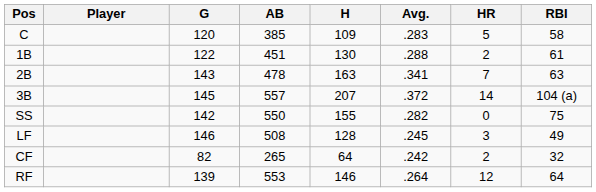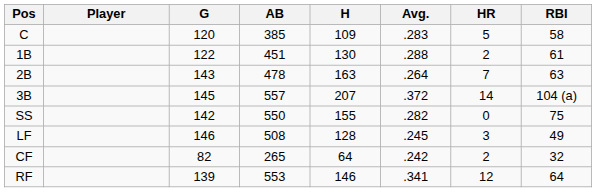2B | Avg.: .341 -> .264
RF | Avg.: .264 -> .341
